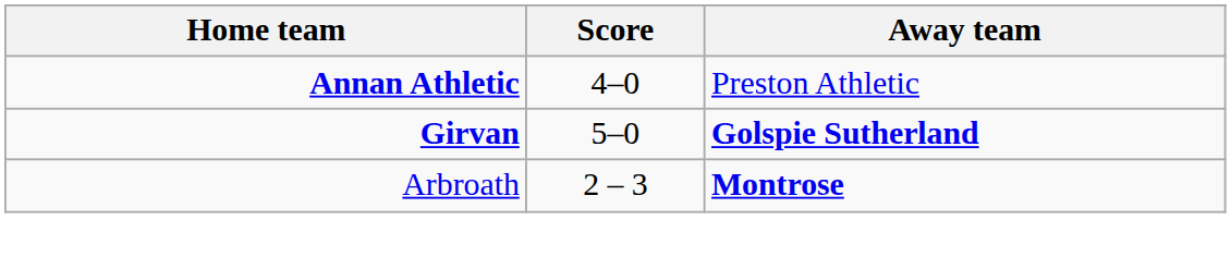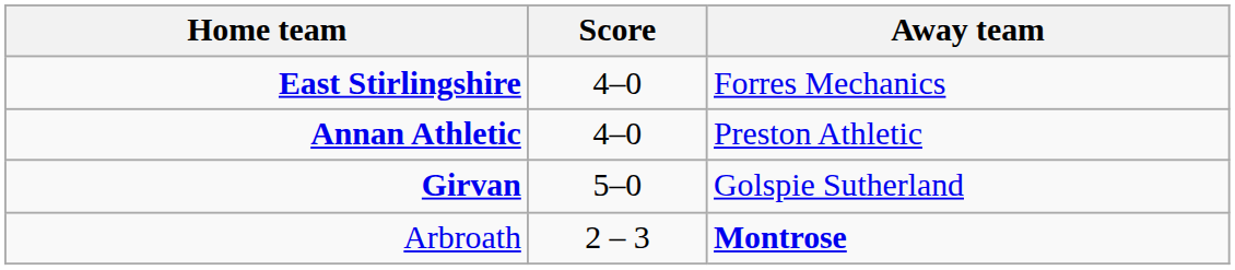+ row: East Stirlingshire | 4–0 | Forres Mechanics
Girvan | Away team: bold -> normal
